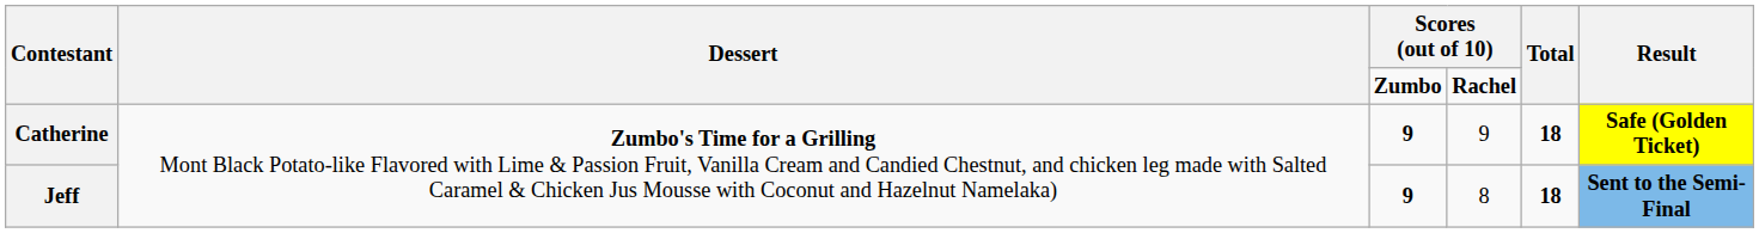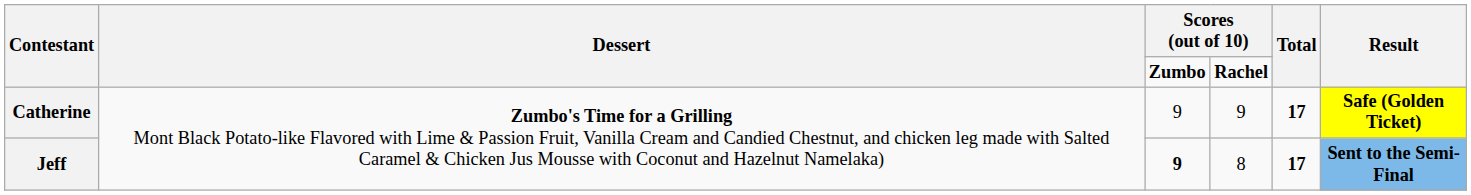Catherine | column 3: bold -> normal
Catherine | Total: 18 -> 17
Jeff | Total: 18 -> 17
